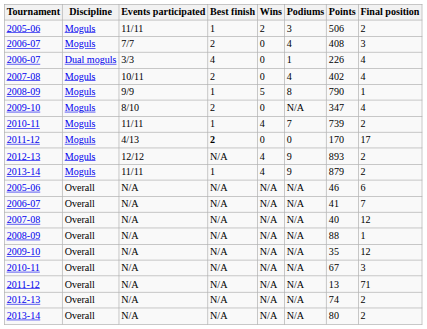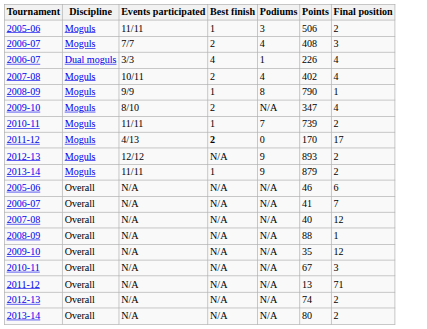- column: Wins | 2 | 0 | 0 | 0 | 5 | 0 | 4 | 0 | 4 | 4 | N/A | N/A | N/A | N/A | N/A | N/A | N/A | N/A | N/A
